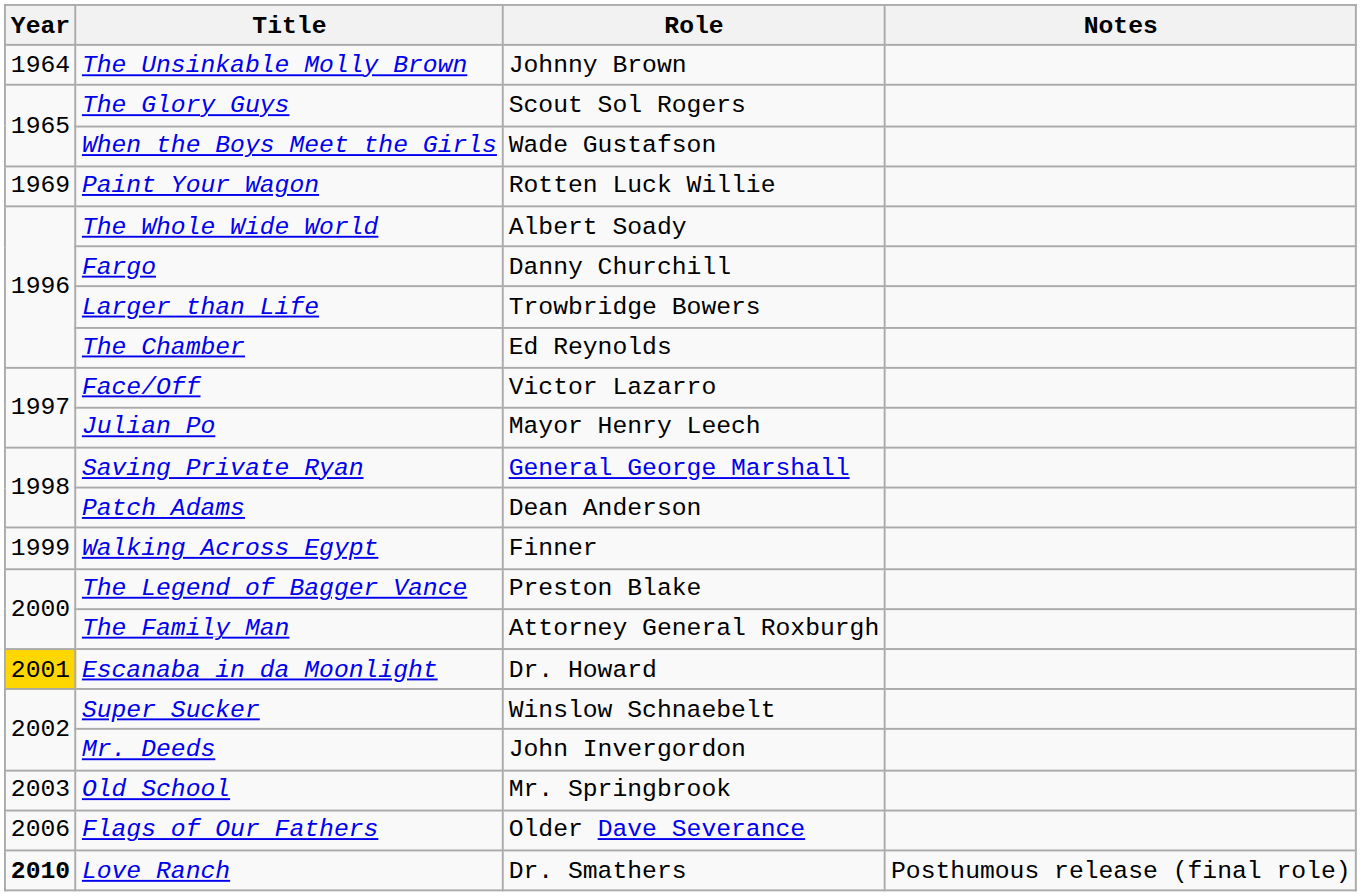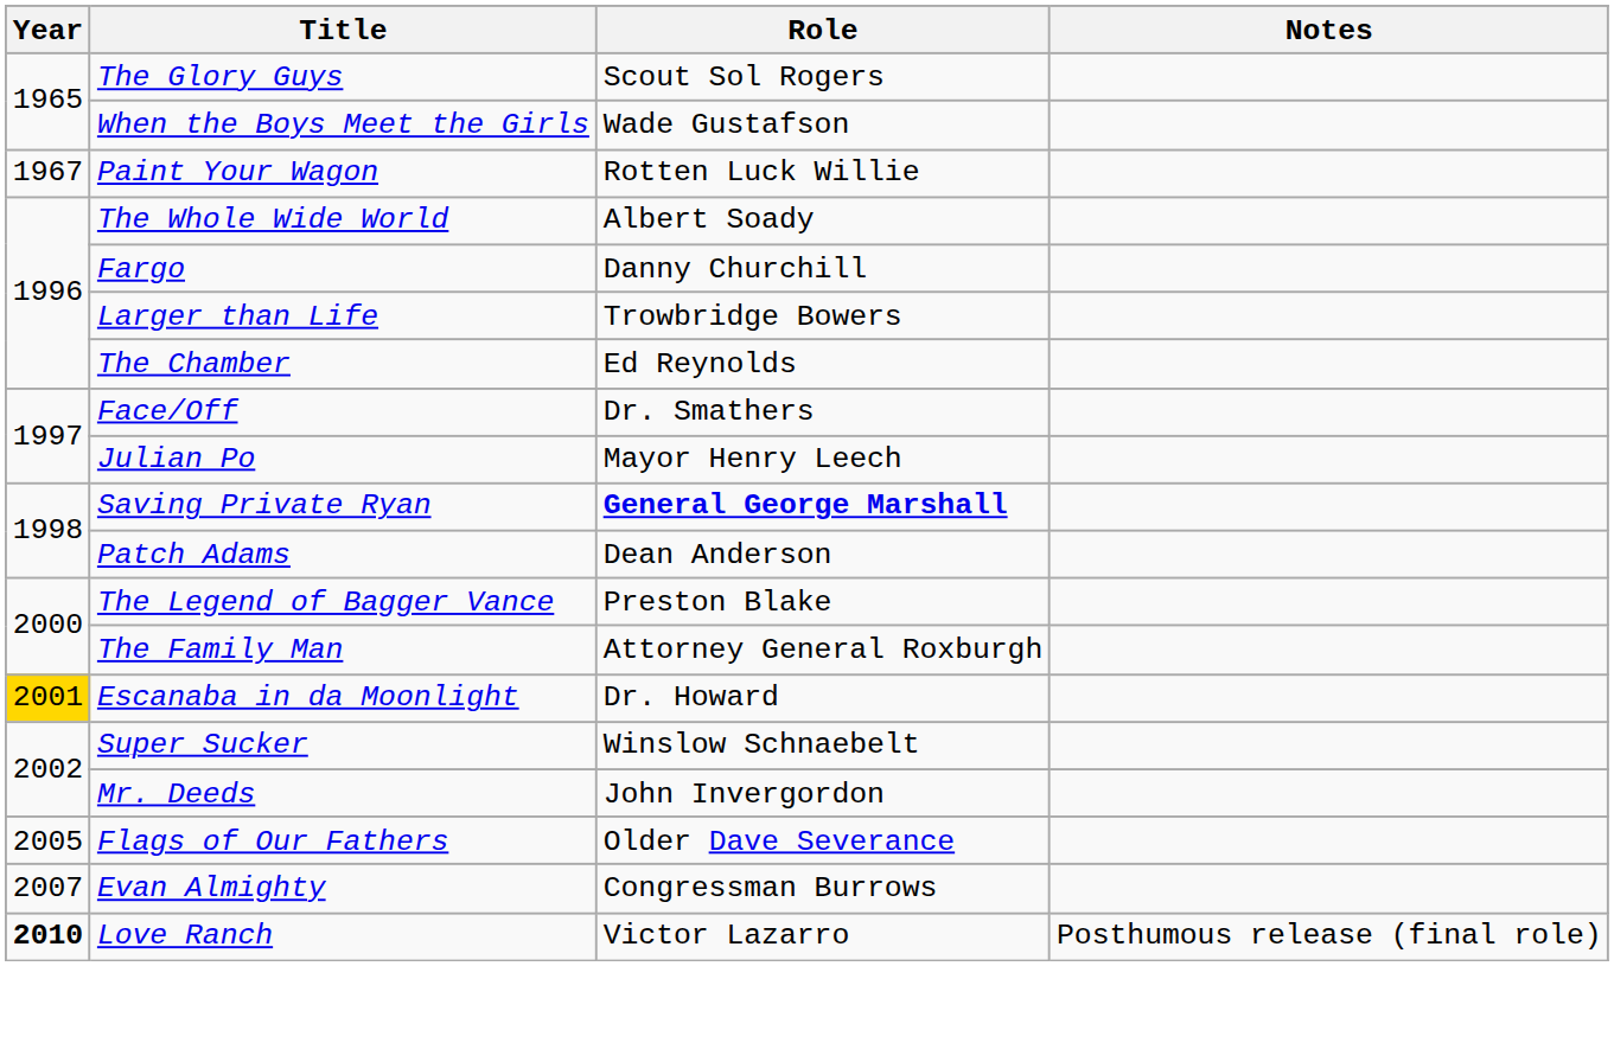- row: 1964 | The Unsinkable Molly Brown | Johnny Brown
Paint Your Wagon | Year: 1969 -> 1967
Face/Off | Role: Victor Lazarro -> Dr. Smathers
Saving Private Ryan | Role: normal -> bold
- row: 1999 | Walking Across Egypt | Finner
- row: 2003 | Old School | Mr. Springbrook
Flags of Our Fathers | Year: 2006 -> 2005
+ row: 2007 | Evan Almighty | Congressman Burrows
Love Ranch | Role: Dr. Smathers -> Victor Lazarro
